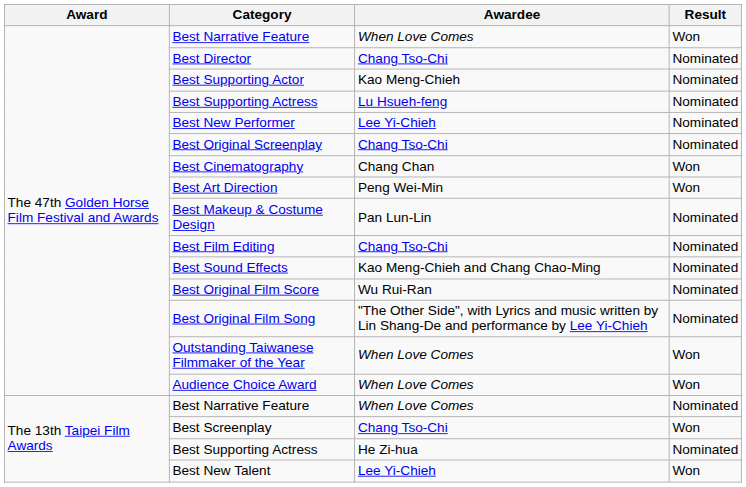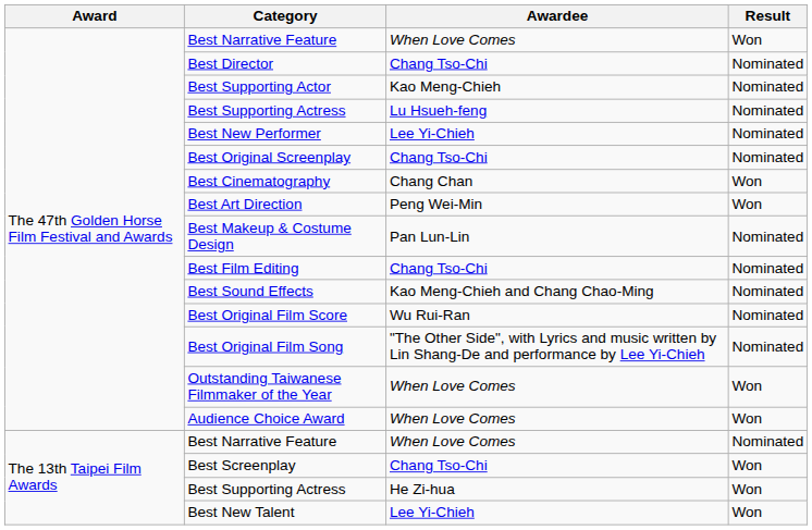The 13th Taipei Film Awards / Best Supporting Actress | Result: Nominated -> Won
